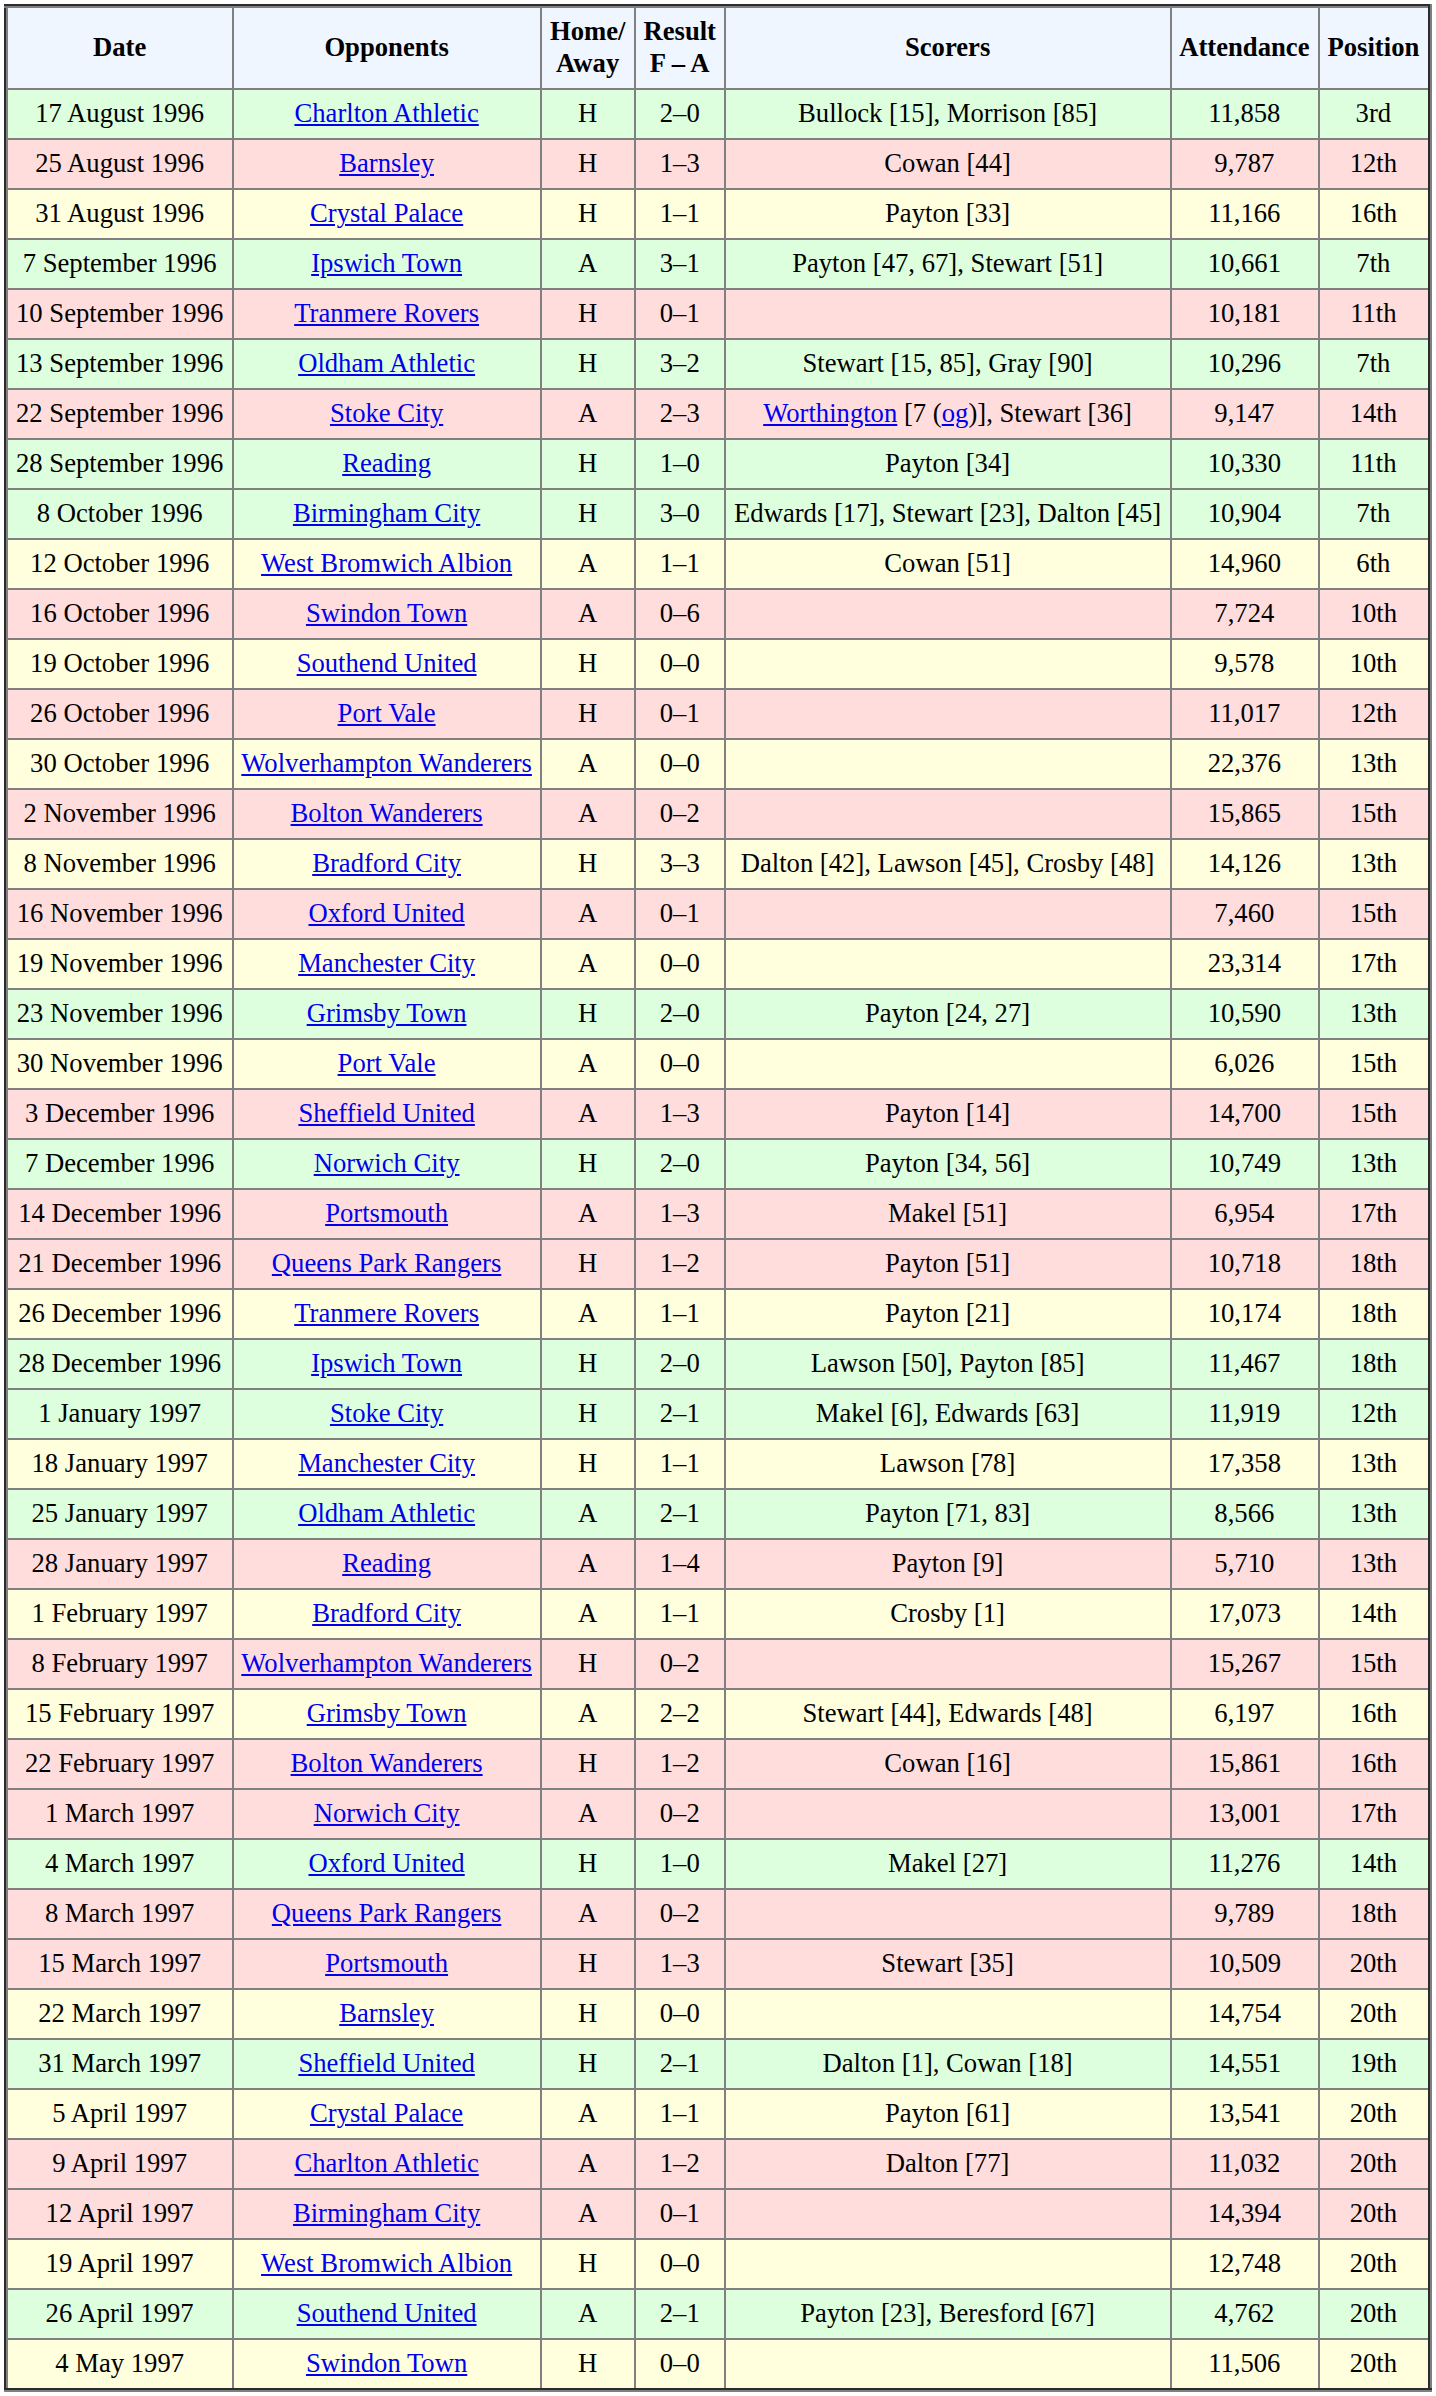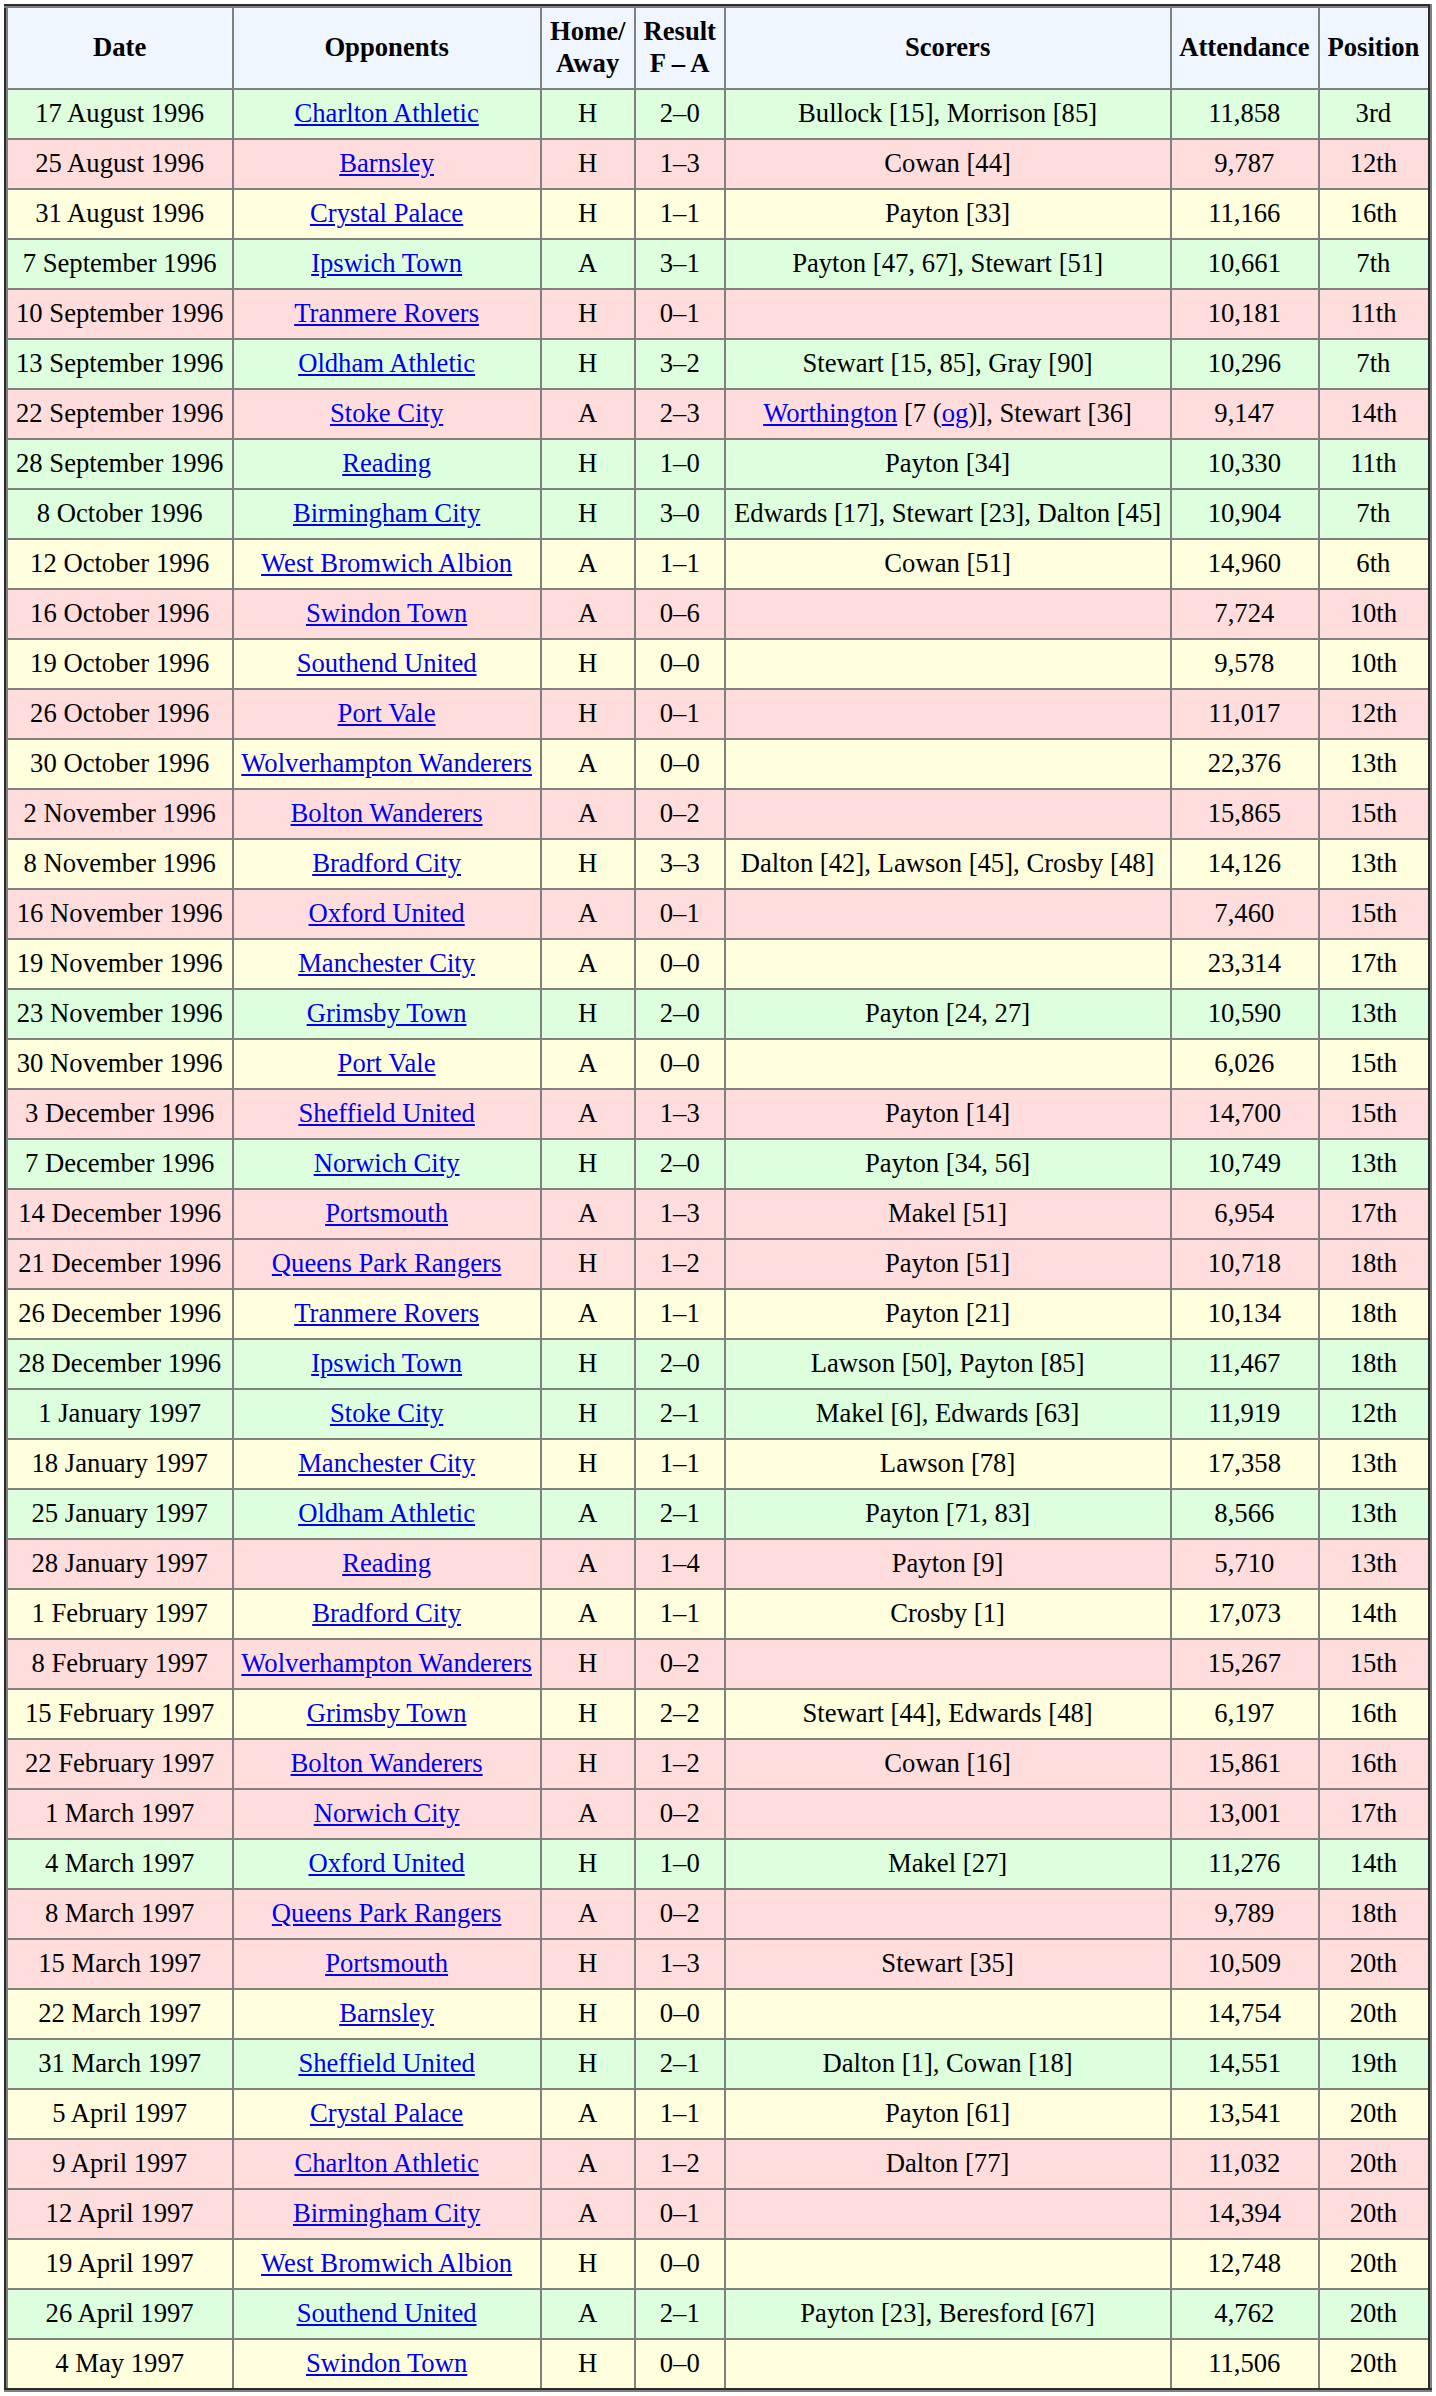26 December 1996 | Attendance: 10,174 -> 10,134
15 February 1997 | Home/ Away: A -> H
